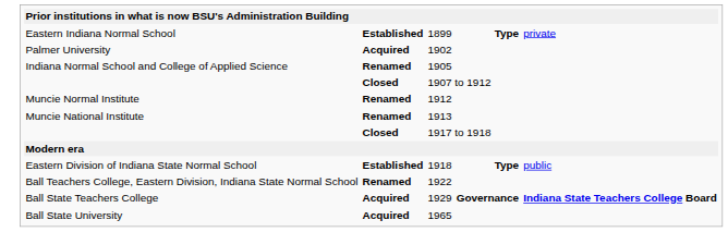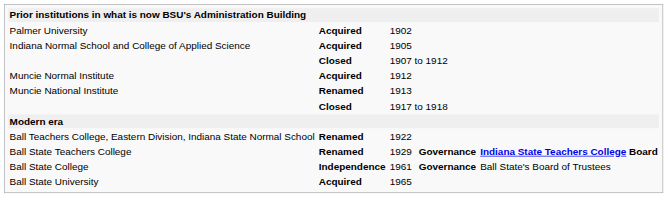- row: Eastern Indiana Normal School | Established | 1899 | Type | private
Indiana Normal School and College of Applied Science | column 2: Renamed -> Acquired
Muncie Normal Institute | column 2: Renamed -> Acquired
- row: Eastern Division of Indiana State Normal School | Established | 1918 | Type | public
Ball State Teachers College | column 2: Acquired -> Renamed
+ row: Ball State College | Independence | 1961 | Governance | Ball State's Board of Trustees
